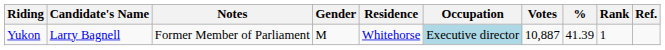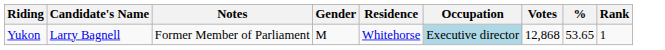- column: Ref.
Yukon | Votes: 10,887 -> 12,868
Yukon | %: 41.39 -> 53.65
